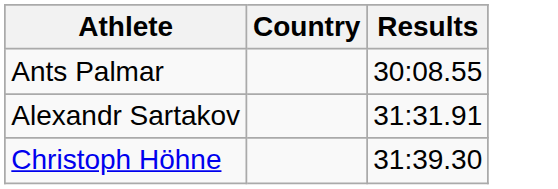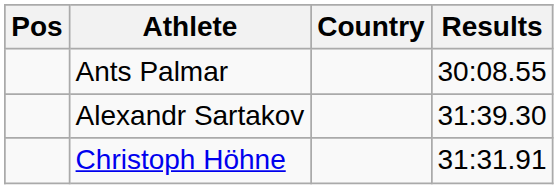+ column: Pos
Alexandr Sartakov | Results: 31:31.91 -> 31:39.30
Christoph Höhne | Results: 31:39.30 -> 31:31.91
